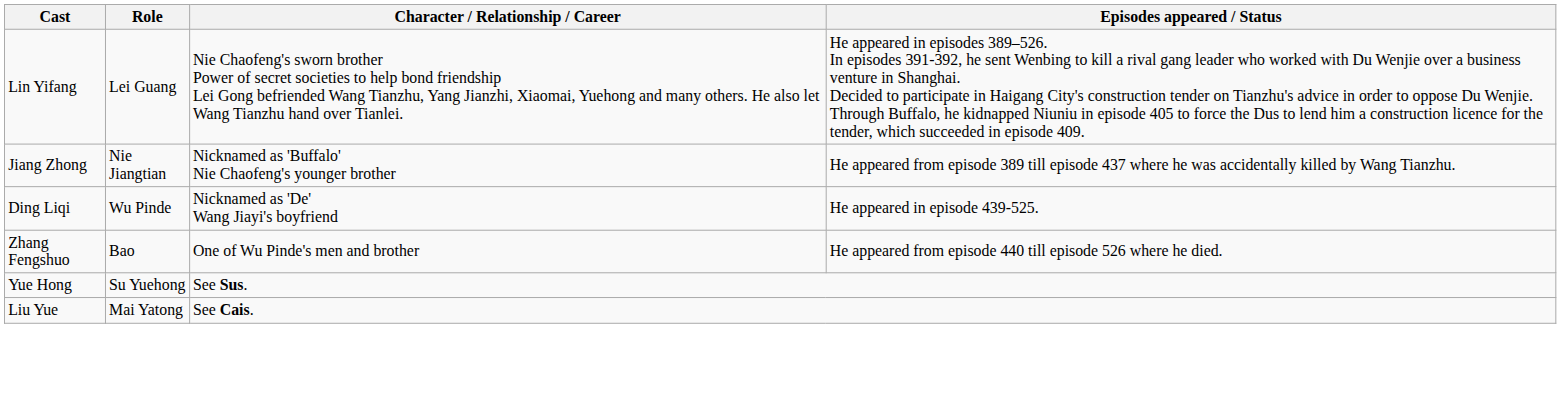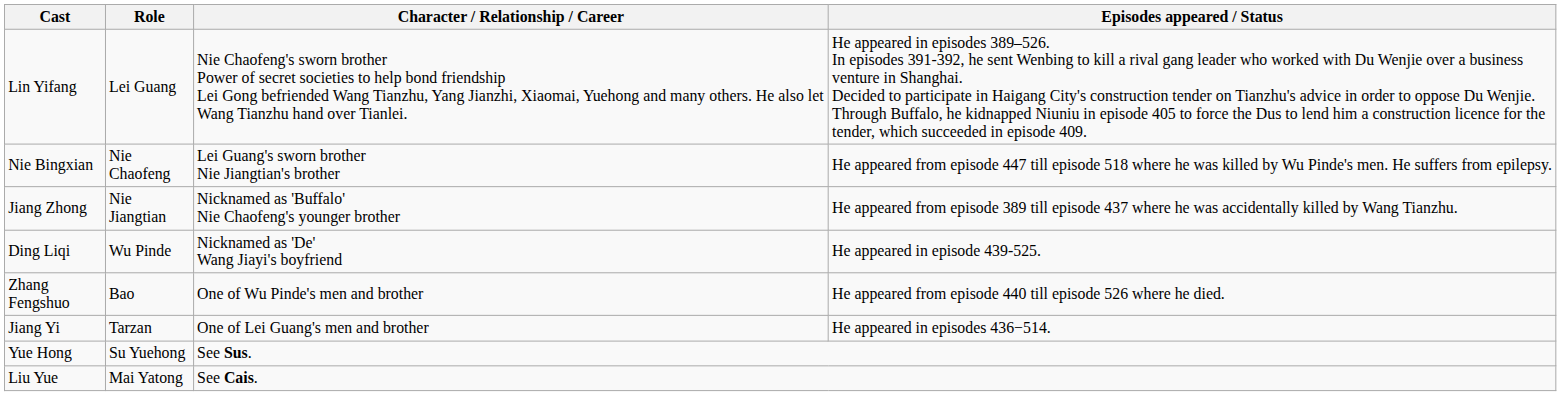+ row: Nie Bingxian | Nie Chaofeng | Lei Guang's sworn brother Nie Jiangtian's brother | He appeared from episode 447 till episode 518 where he was killed by Wu Pinde's men. He suffers from epilepsy.
+ row: Jiang Yi | Tarzan | One of Lei Guang's men and brother | He appeared in episodes 436−514.
